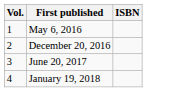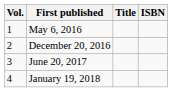+ column: Title
